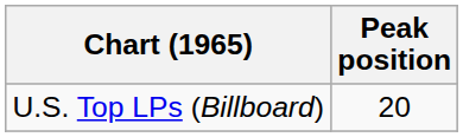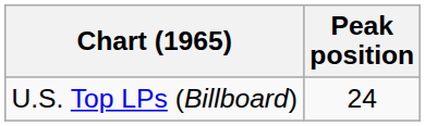U.S. Top LPs (Billboard) | Peak position: 20 -> 24
